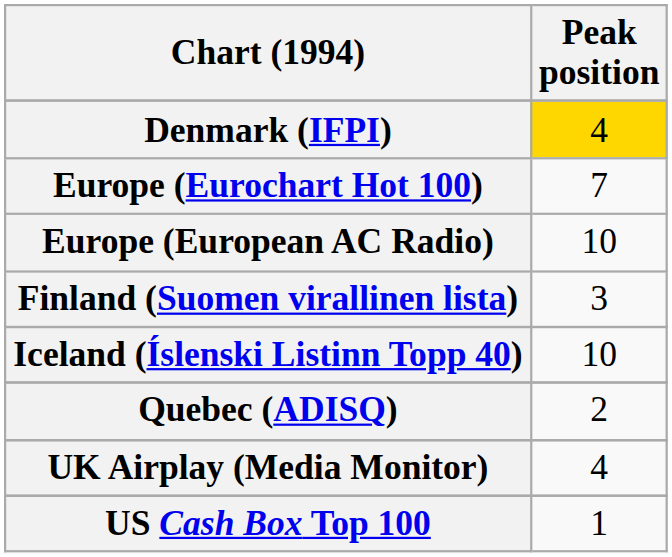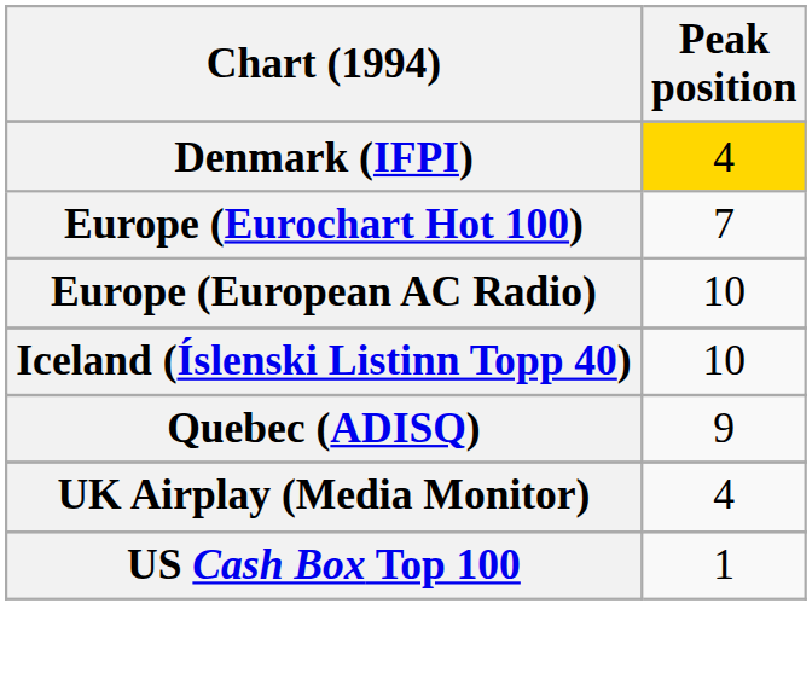- row: Finland (Suomen virallinen lista) | 3
Quebec (ADISQ) | Peak position: 2 -> 9
